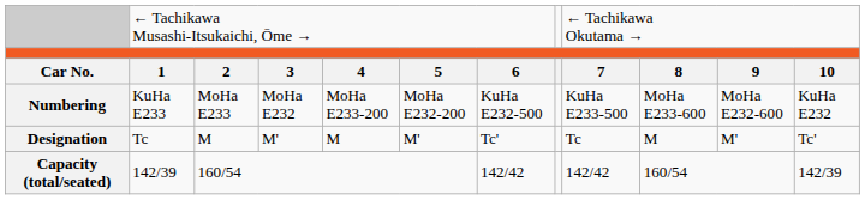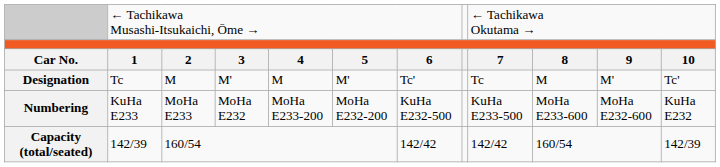rows swapped: Designation <-> Numbering
